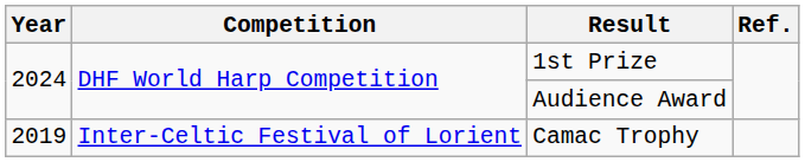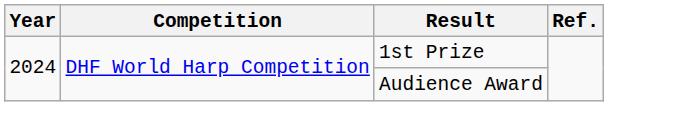- row: 2019 | Inter-Celtic Festival of Lorient | Camac Trophy
